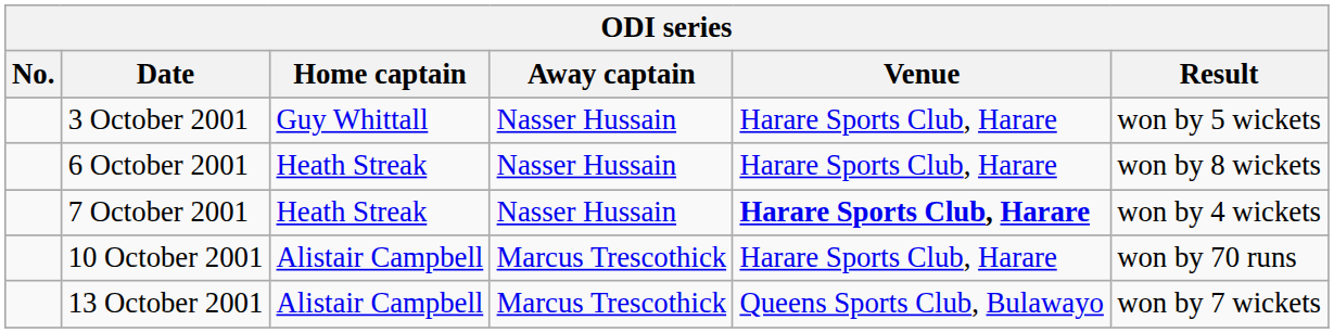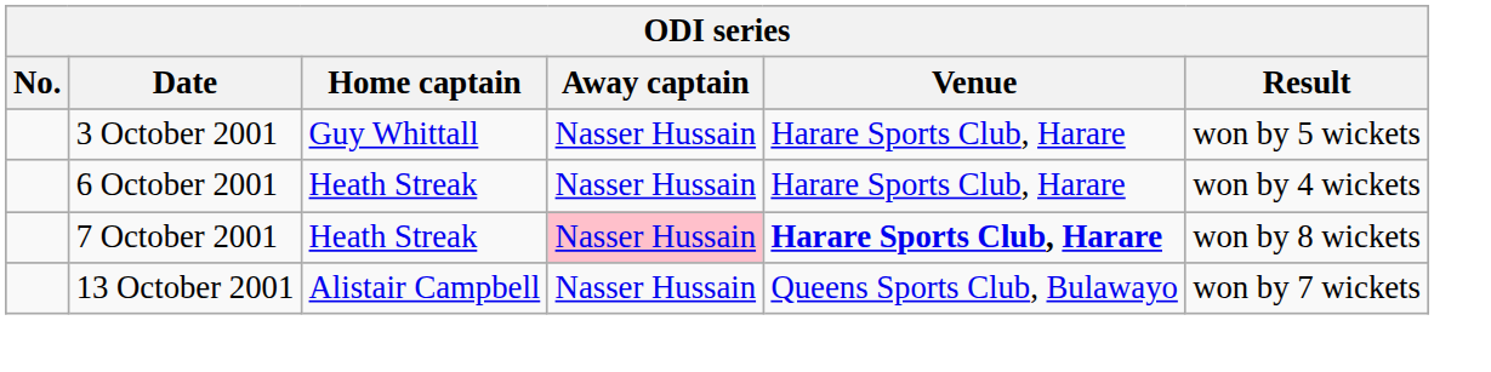6 October 2001 | Result: won by 8 wickets -> won by 4 wickets
7 October 2001 | Away captain: no background -> pink background
7 October 2001 | Result: won by 4 wickets -> won by 8 wickets
- row: 10 October 2001 | Alistair Campbell | Marcus Trescothick | Harare Sports Club, Harare | won by 70 runs
13 October 2001 | Away captain: Marcus Trescothick -> Nasser Hussain
